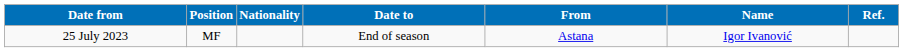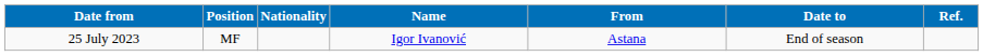columns swapped: Name <-> Date to
